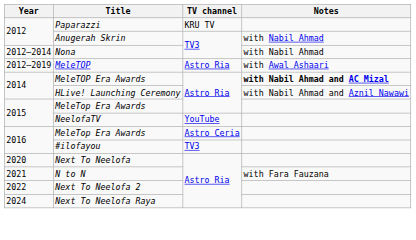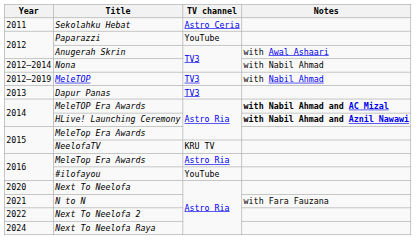+ row: 2011 | Sekolahku Hebat | Astro Ceria
Paparazzi | TV channel: KRU TV -> YouTube
Anugerah Skrin | Notes: with Nabil Ahmad -> with Awal Ashaari
MeleTOP | TV channel: Astro Ria -> TV3
MeleTOP | Notes: with Awal Ashaari -> with Nabil Ahmad
+ row: 2013 | Dapur Panas | TV3
HLive! Launching Ceremony | Notes: normal -> bold
NeelofaTV | TV channel: YouTube -> KRU TV
2016 / MeleTop Era Awards | TV channel: Astro Ceria -> Astro Ria
#ilofayou | TV channel: TV3 -> YouTube
